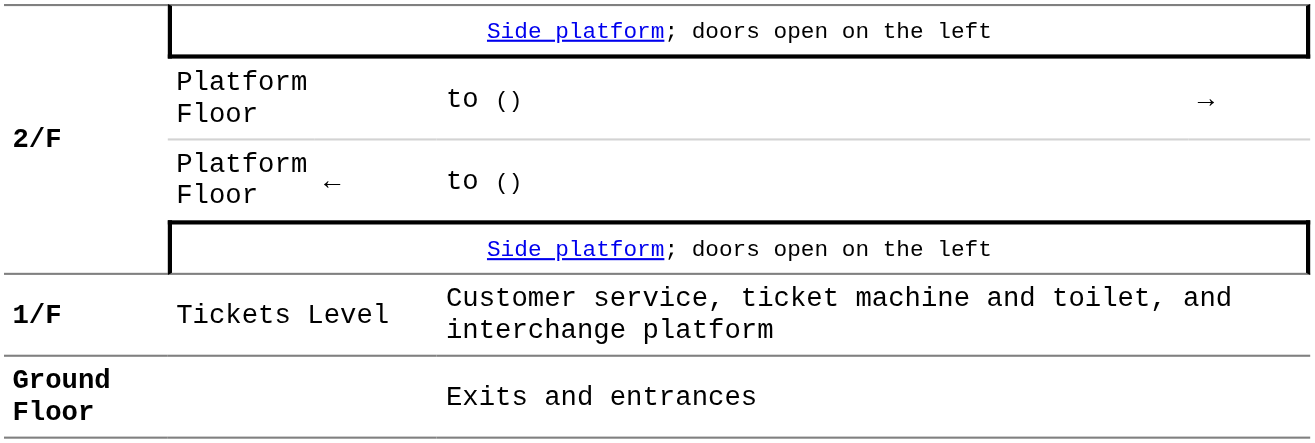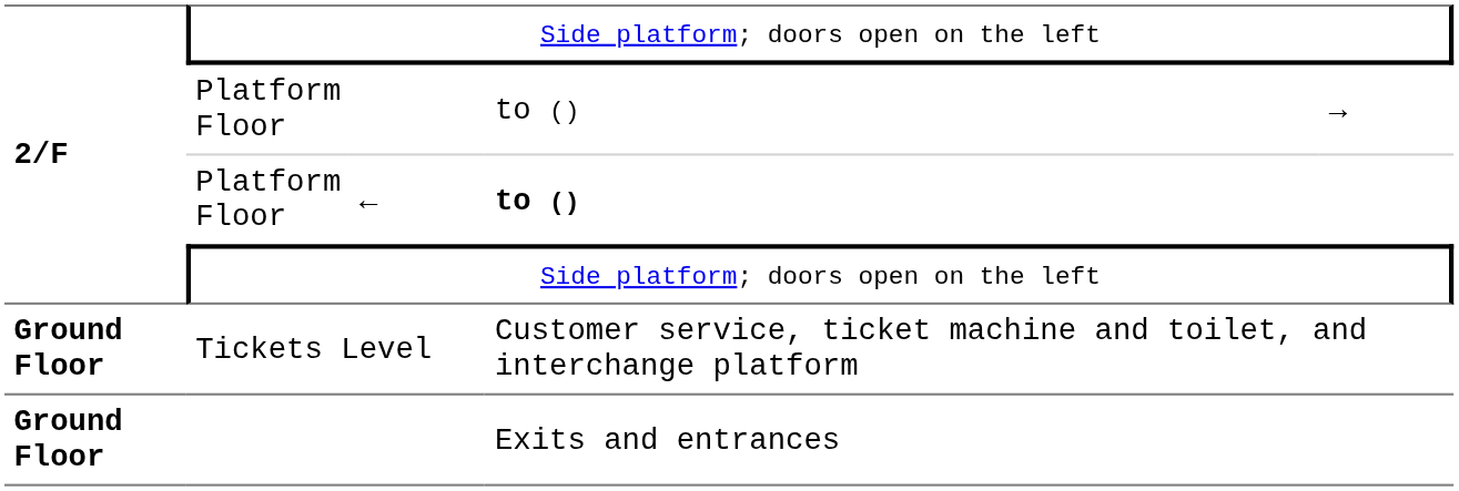Platform Floor / ← | column 4: normal -> bold
Tickets Level | column 1: 1/F -> Ground Floor
